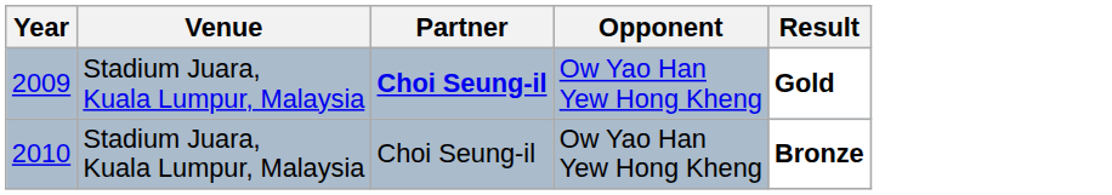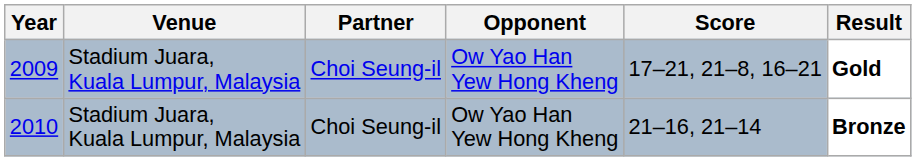+ column: Score | 17–21, 21–8, 16–21 | 21–16, 21–14
2009 | Partner: bold -> normal
